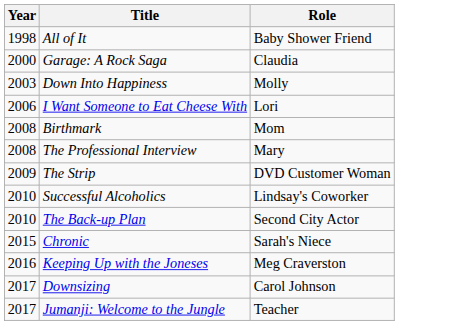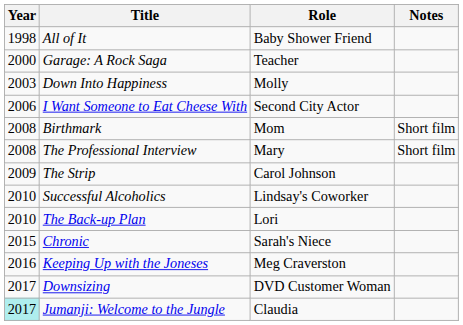+ column: Notes | Short film | Short film
Garage: A Rock Saga | Role: Claudia -> Teacher
I Want Someone to Eat Cheese With | Role: Lori -> Second City Actor
The Strip | Role: DVD Customer Woman -> Carol Johnson
The Back-up Plan | Role: Second City Actor -> Lori
Downsizing | Role: Carol Johnson -> DVD Customer Woman
Jumanji: Welcome to the Jungle | Year: no background -> paleturquoise background
Jumanji: Welcome to the Jungle | Role: Teacher -> Claudia
